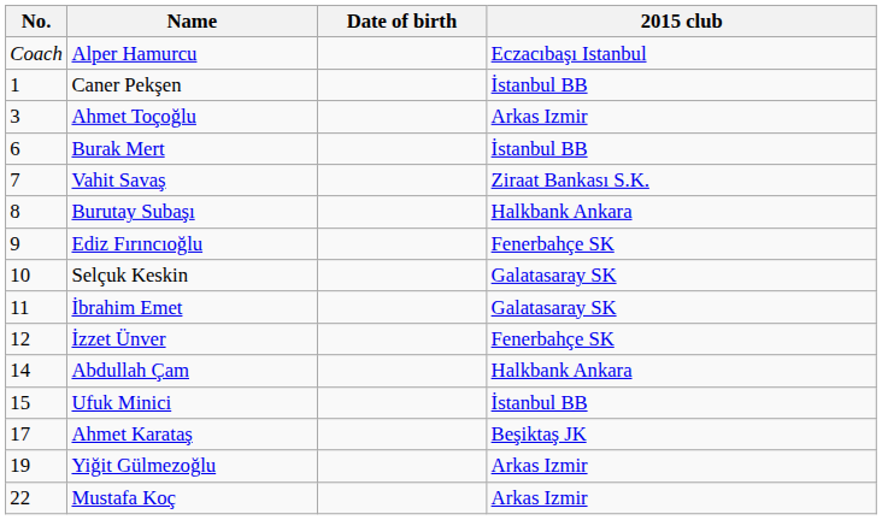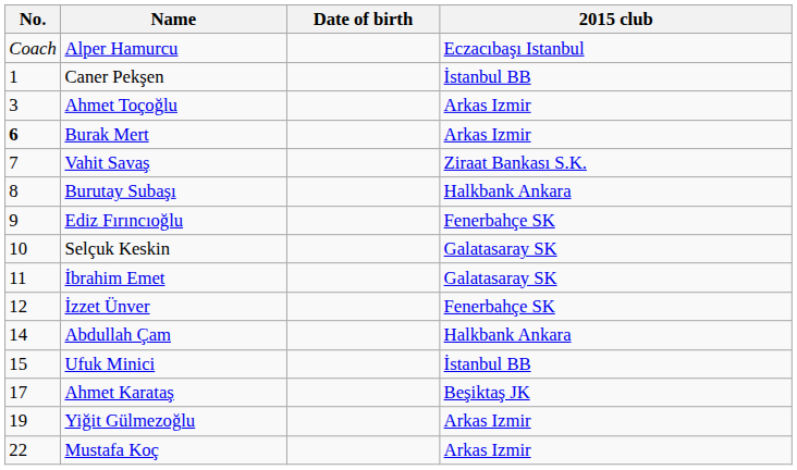Burak Mert | No.: normal -> bold
Burak Mert | 2015 club: İstanbul BB -> Arkas Izmir
